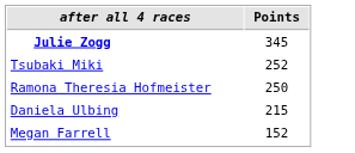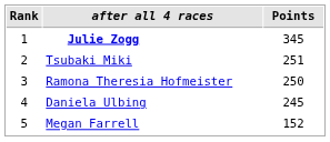+ column: Rank | 1 | 2 | 3 | 4 | 5
Tsubaki Miki | Points: 252 -> 251
Daniela Ulbing | Points: 215 -> 245
